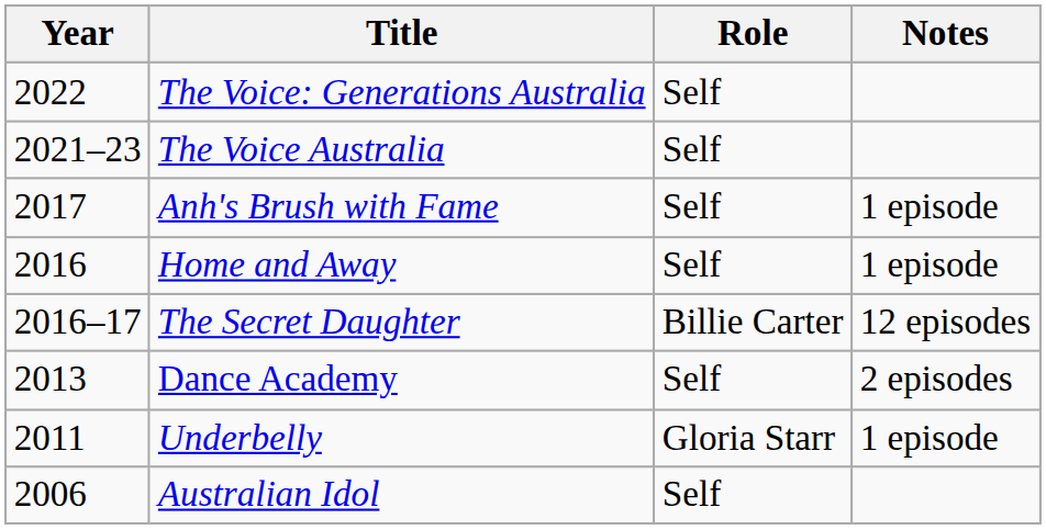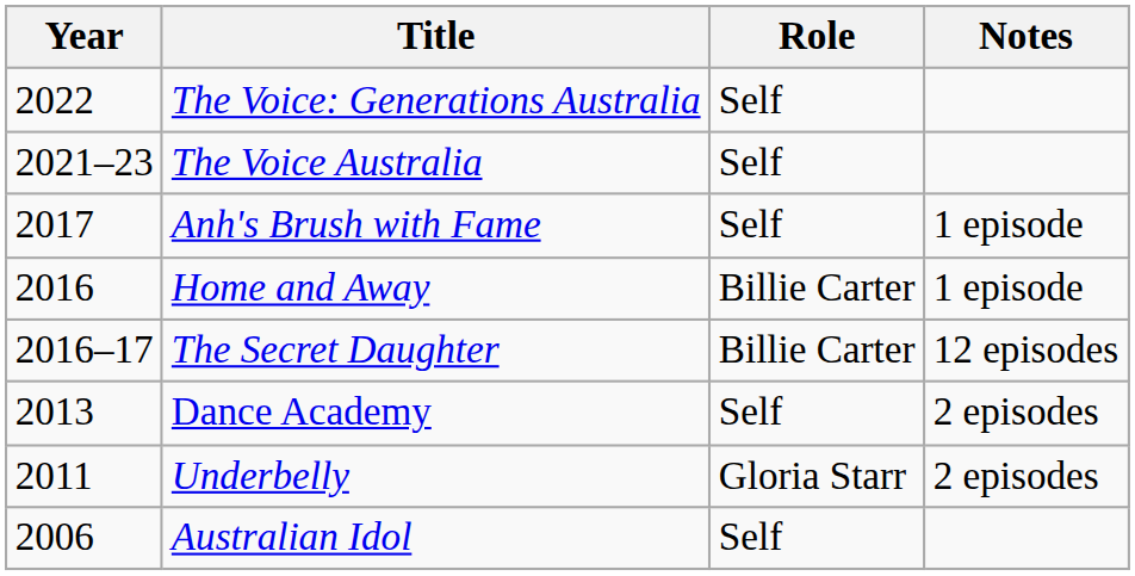Home and Away | Role: Self -> Billie Carter
Underbelly | Notes: 1 episode -> 2 episodes
